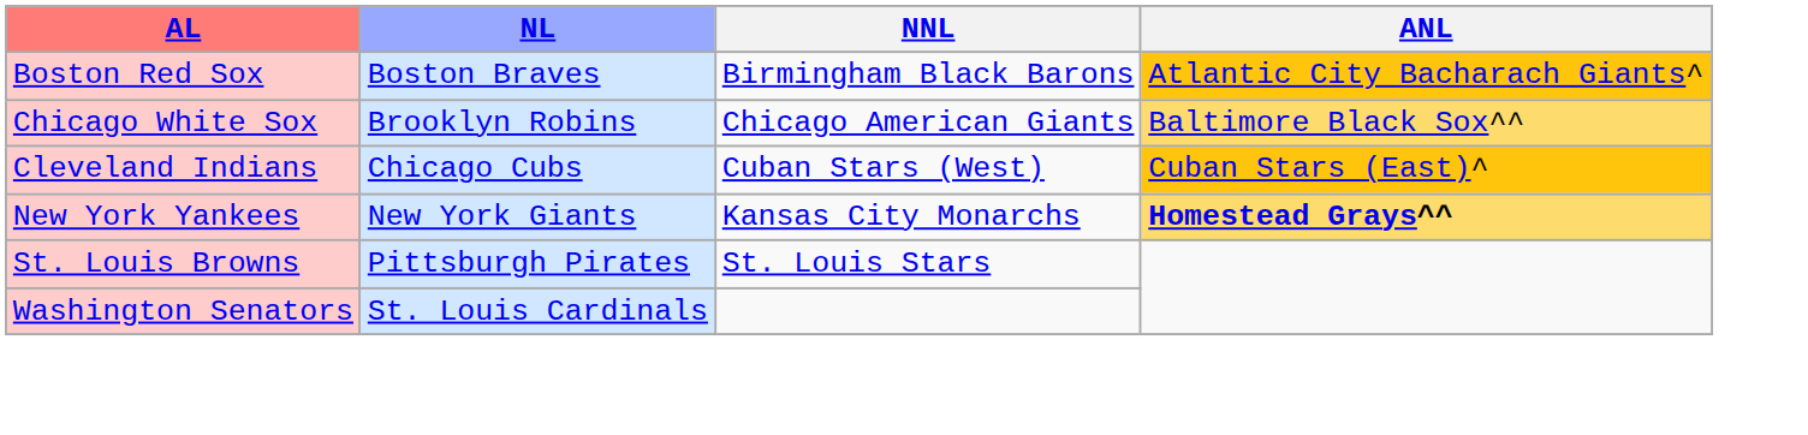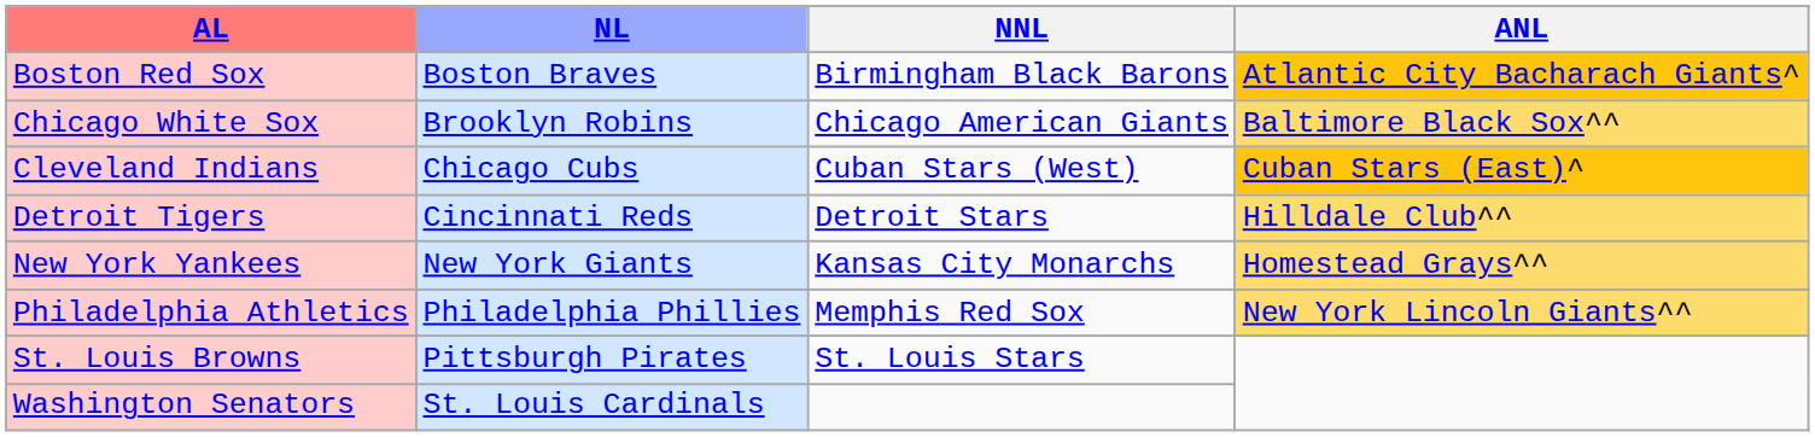+ row: Detroit Tigers | Cincinnati Reds | Detroit Stars | Hilldale Club^^
New York Yankees | ANL: bold -> normal
+ row: Philadelphia Athletics | Philadelphia Phillies | Memphis Red Sox | New York Lincoln Giants^^
